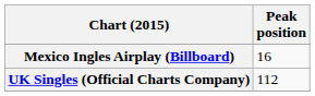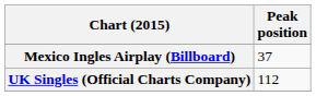Mexico Ingles Airplay (Billboard) | Peak position: 16 -> 37
